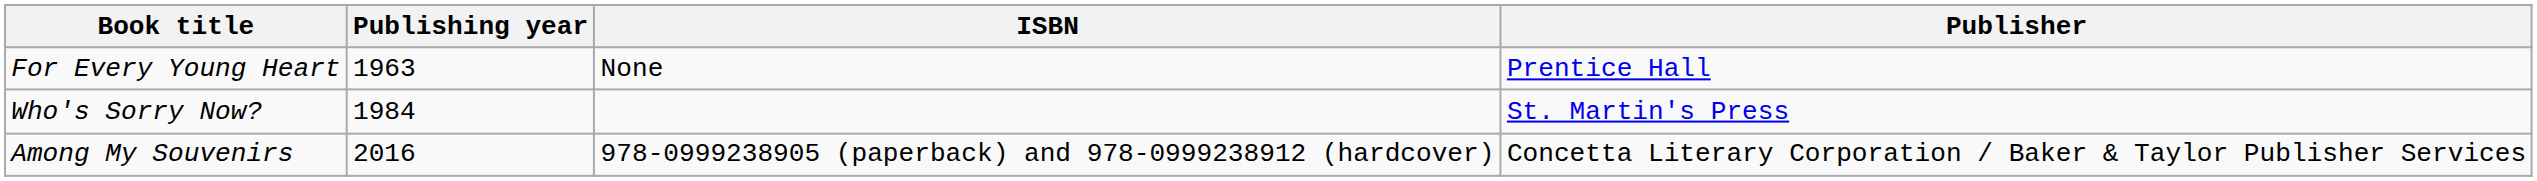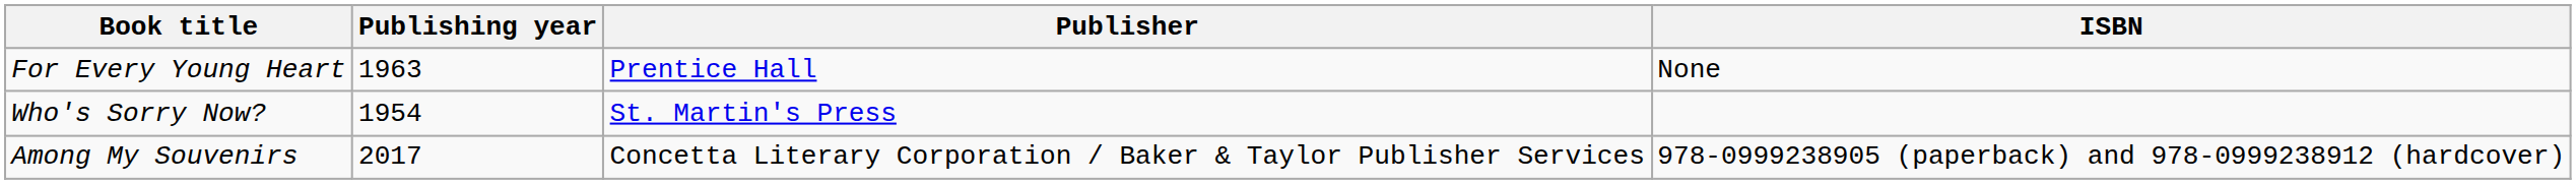columns swapped: Publisher <-> ISBN
Who's Sorry Now? | Publishing year: 1984 -> 1954
Among My Souvenirs | Publishing year: 2016 -> 2017
